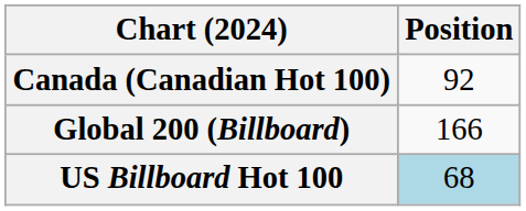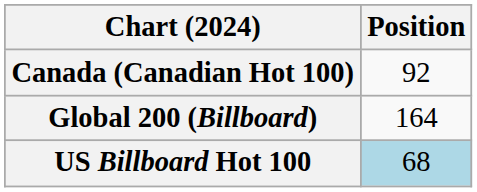Global 200 (Billboard) | Position: 166 -> 164
